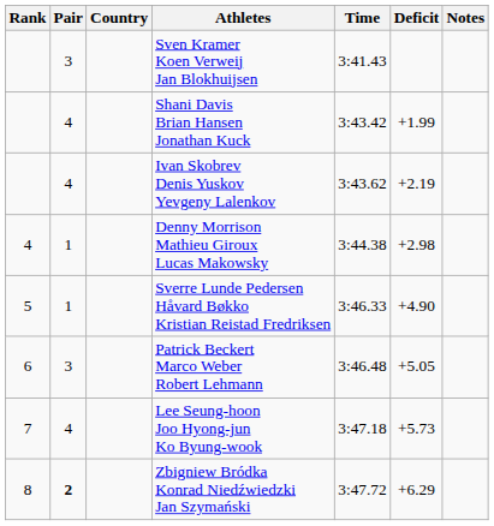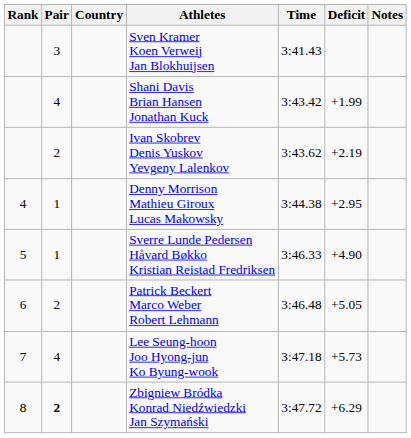Ivan Skobrev Denis Yuskov Yevgeny Lalenkov | Pair: 4 -> 2
Denny Morrison Mathieu Giroux Lucas Makowsky | Deficit: +2.98 -> +2.95
Patrick Beckert Marco Weber Robert Lehmann | Pair: 3 -> 2
